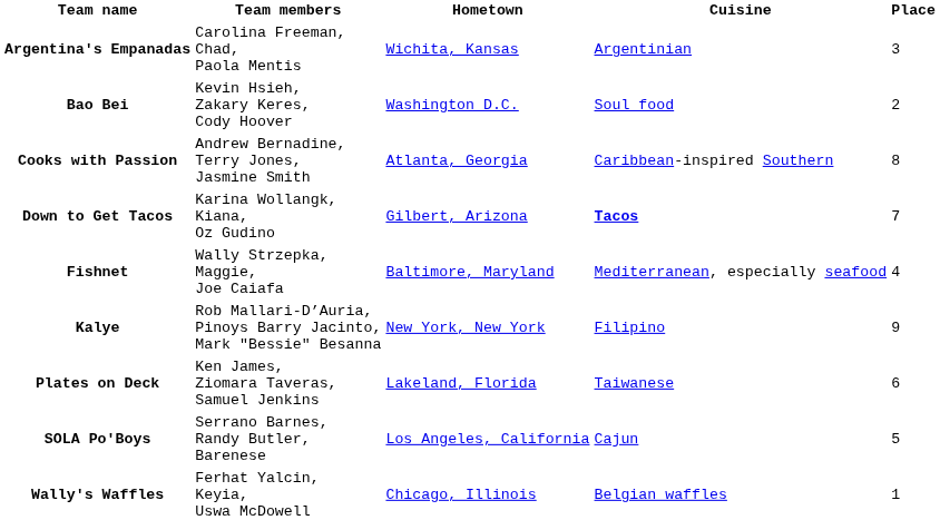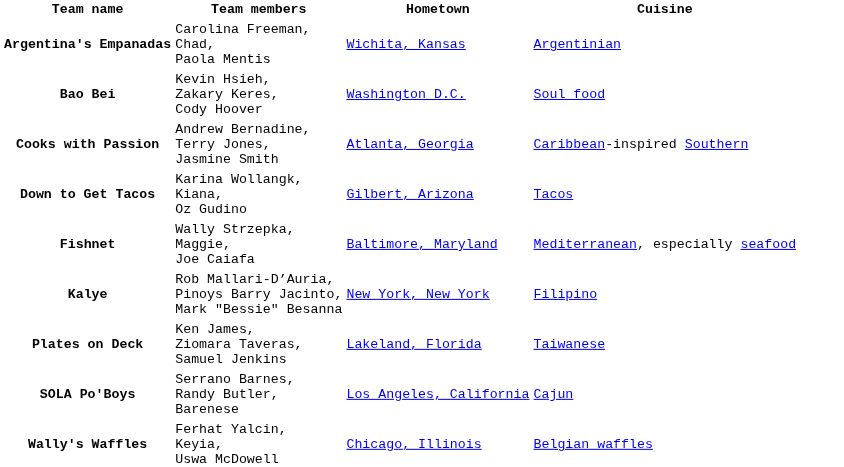- column: Place | 3 | 2 | 8 | 7 | 4 | 9 | 6 | 5 | 1
Down to Get Tacos | Cuisine: bold -> normal
